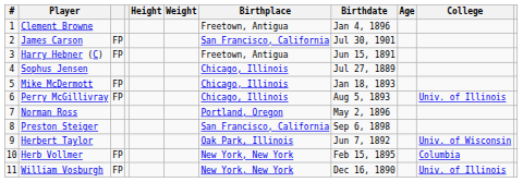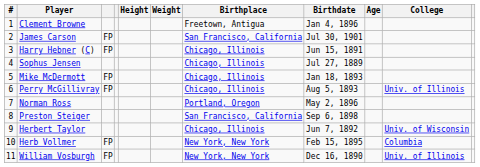Harry Hebner (C) | Birthplace: Freetown, Antigua -> Chicago, Illinois
Herbert Taylor | Birthplace: Oak Park, Illinois -> Chicago, Illinois
